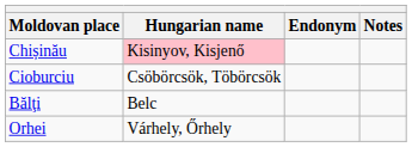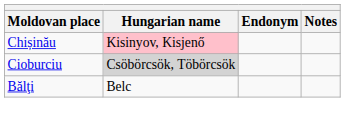Cioburciu | Hungarian name: no background -> lightgrey background
- row: Orhei | Várhely, Őrhely
